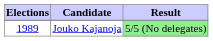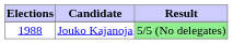Jouko Kajanoja | Elections: 1989 -> 1988
